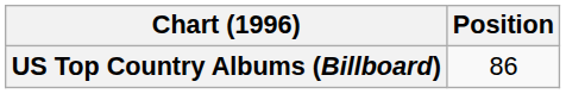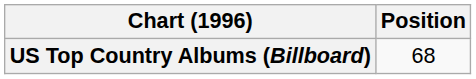US Top Country Albums (Billboard) | Position: 86 -> 68
